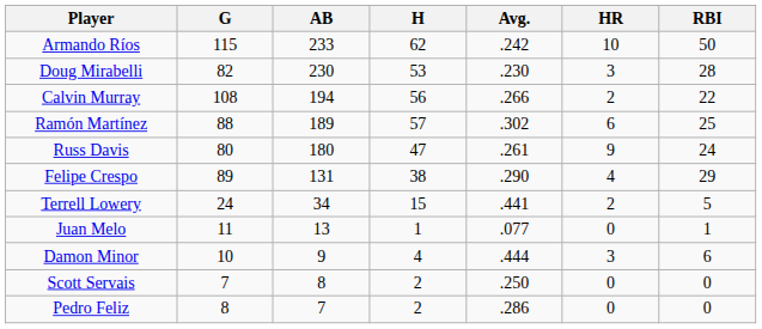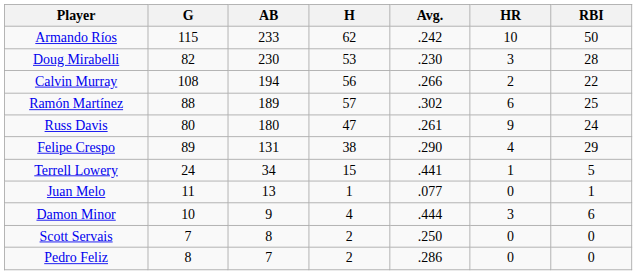Terrell Lowery | HR: 2 -> 1
